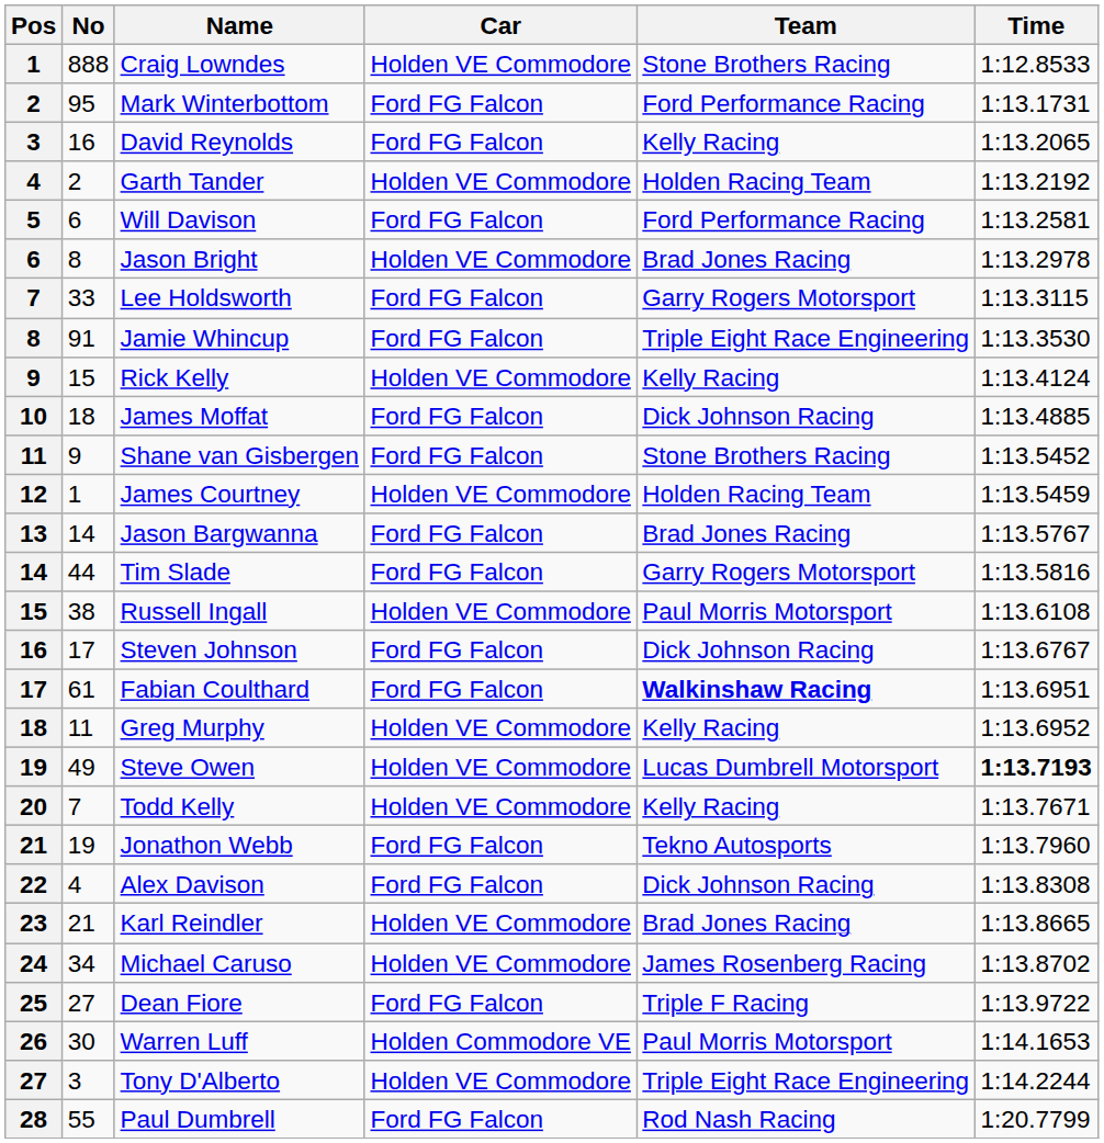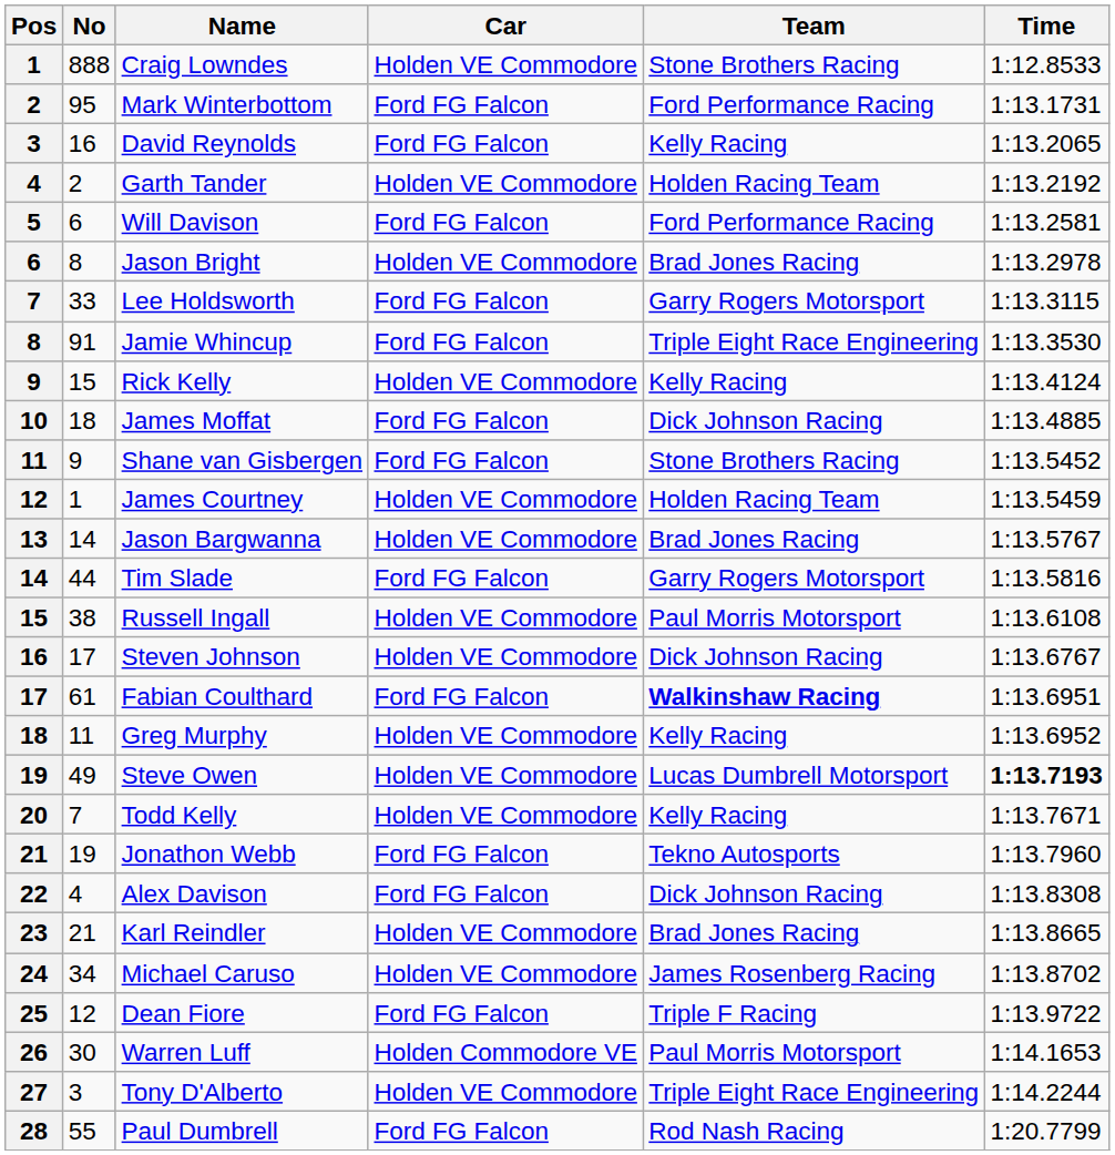Jason Bargwanna | Car: Ford FG Falcon -> Holden VE Commodore
Steven Johnson | Car: Ford FG Falcon -> Holden VE Commodore
Dean Fiore | No: 27 -> 12
